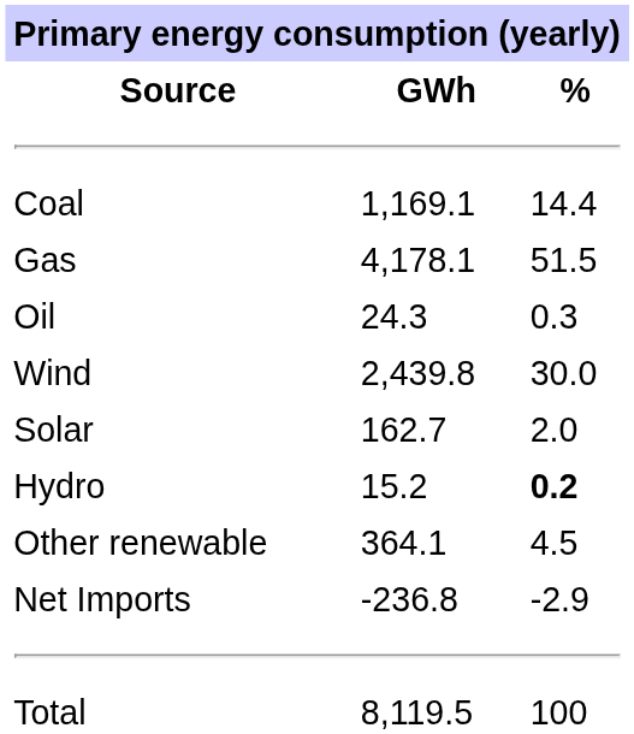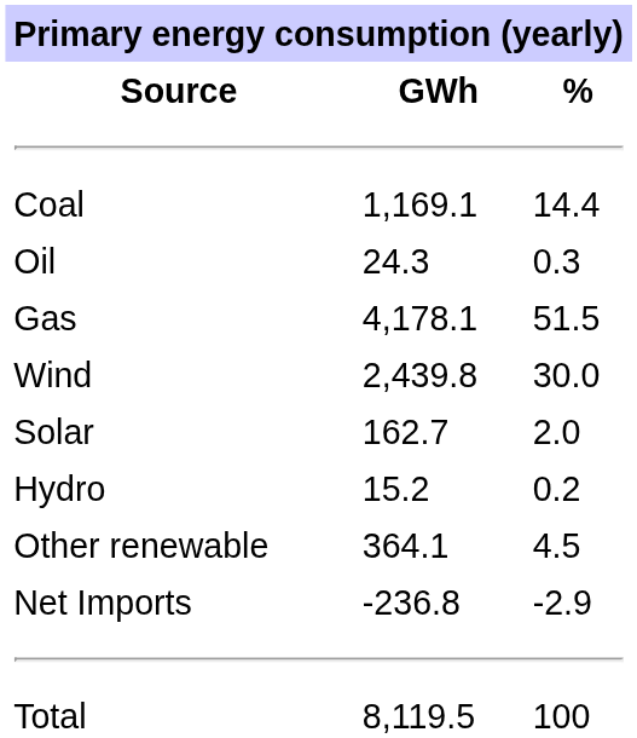rows swapped: Oil <-> Gas
Hydro | %: bold -> normal
